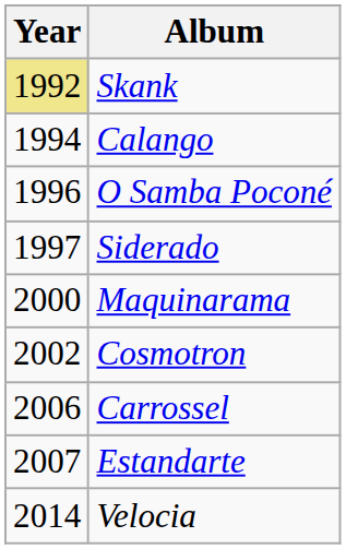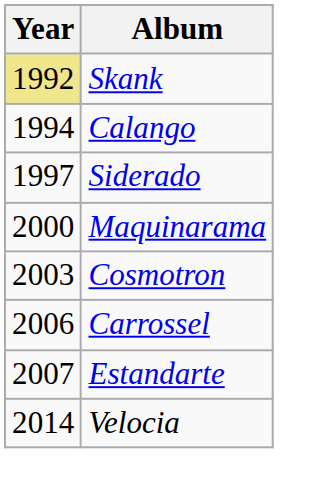- row: 1996 | O Samba Poconé
Cosmotron | Year: 2002 -> 2003
